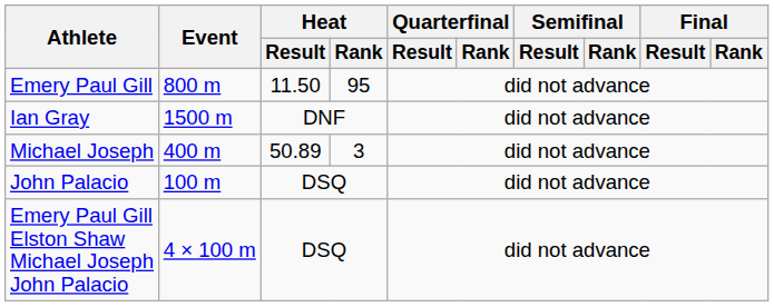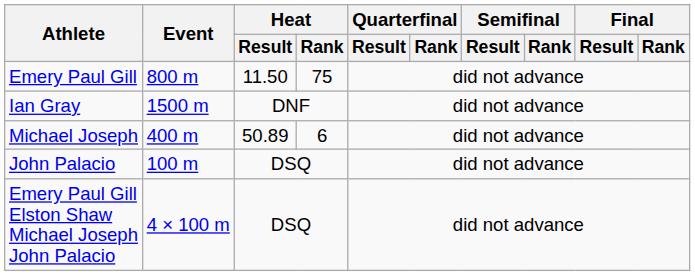Emery Paul Gill | Heat / Rank: 95 -> 75
Michael Joseph | Heat / Rank: 3 -> 6
